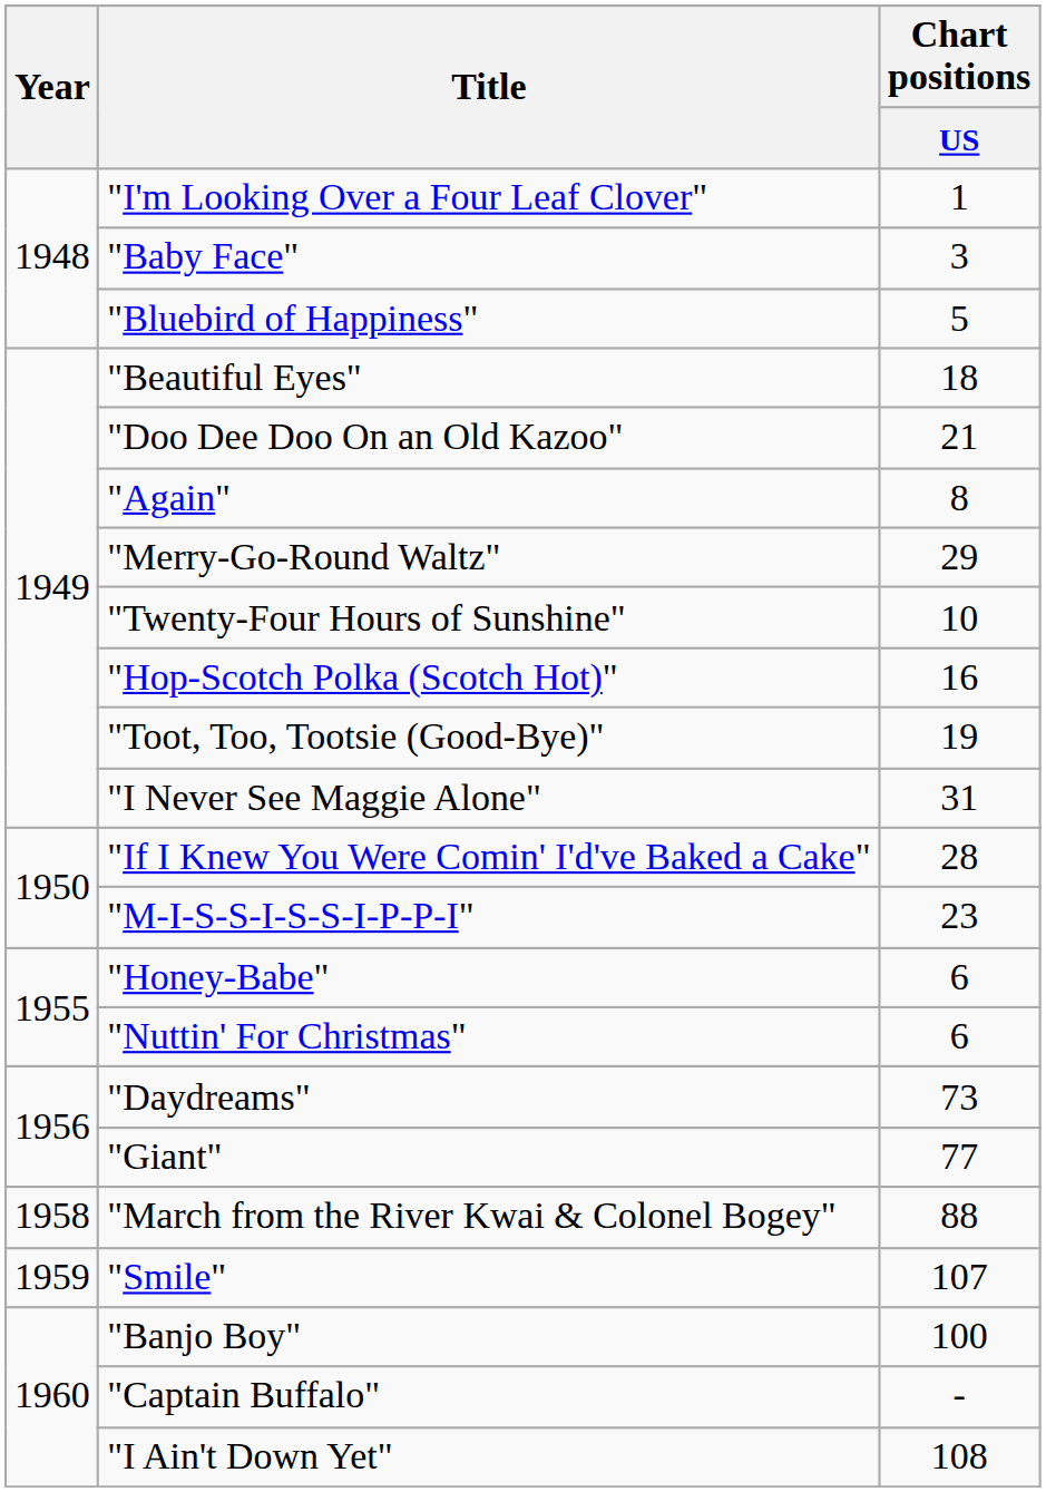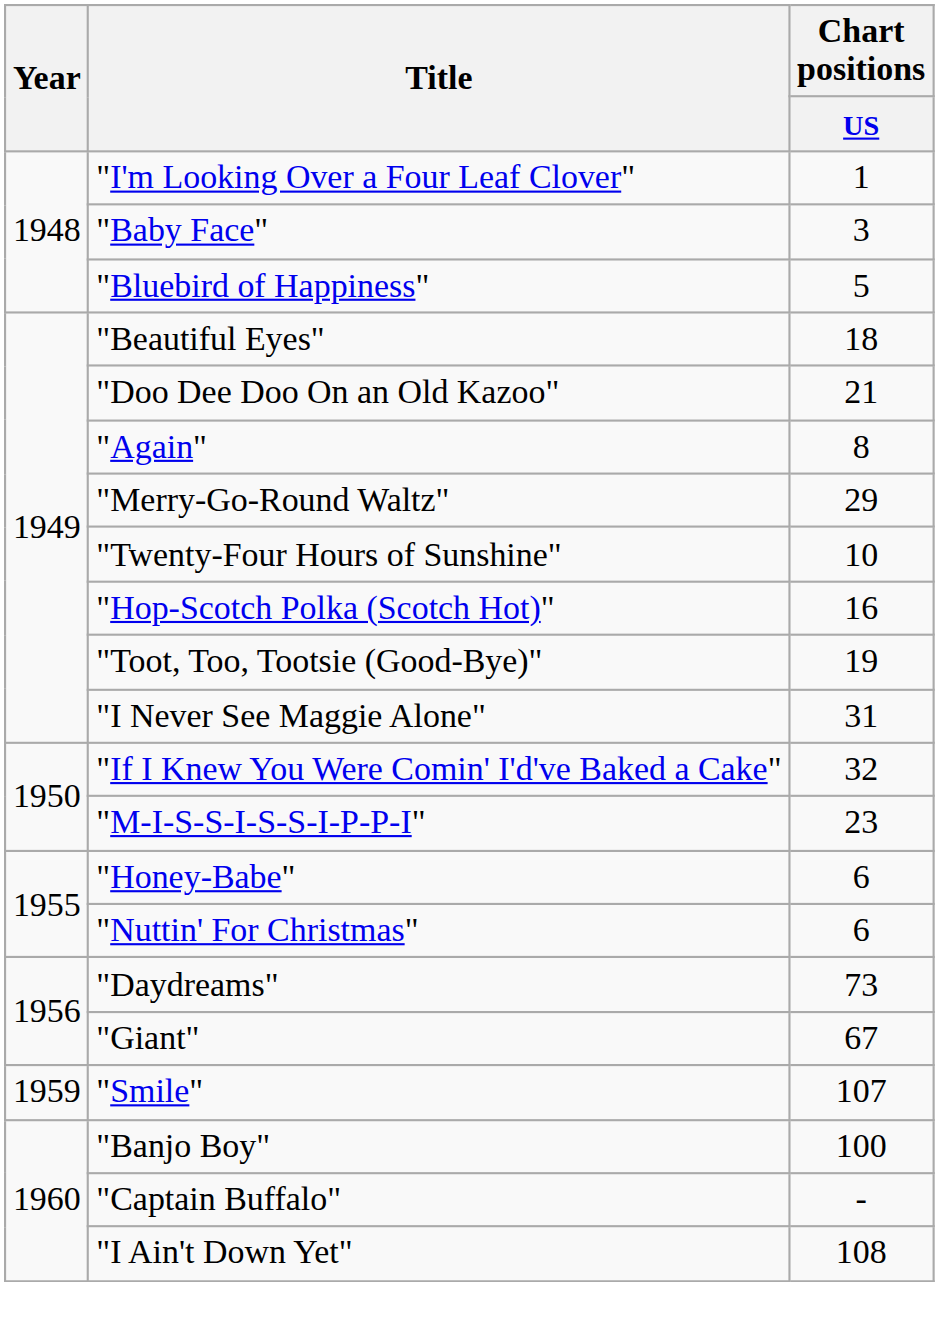"If I Knew You Were Comin' I'd've Baked a Cake" | Chart positions / US: 28 -> 32
"Giant" | Chart positions / US: 77 -> 67
- row: 1958 | "March from the River Kwai & Colonel Bogey" | 88
